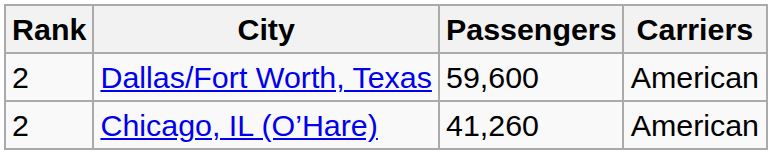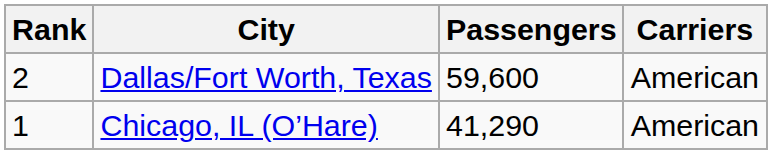Chicago, IL (O’Hare) | Rank: 2 -> 1
Chicago, IL (O’Hare) | Passengers: 41,260 -> 41,290
